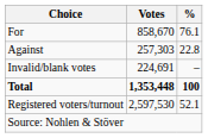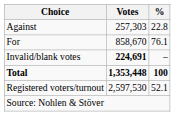rows swapped: For <-> Against
Invalid/blank votes | Votes: normal -> bold
